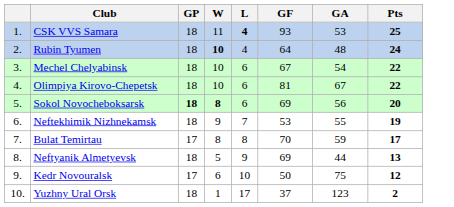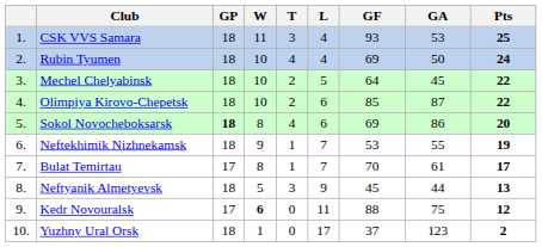+ column: T | 3 | 4 | 2 | 2 | 4 | 1 | 1 | 3 | 0 | 0
CSK VVS Samara | L: bold -> normal
Rubin Tyumen | W: bold -> normal
Rubin Tyumen | GF: 64 -> 69
Rubin Tyumen | GA: 48 -> 50
Mechel Chelyabinsk | L: 6 -> 5
Mechel Chelyabinsk | GF: 67 -> 64
Mechel Chelyabinsk | GA: 54 -> 45
Olimpiya Kirovo-Chepetsk | GF: 81 -> 85
Olimpiya Kirovo-Chepetsk | GA: 67 -> 87
Sokol Novocheboksarsk | W: bold -> normal
Sokol Novocheboksarsk | GA: 56 -> 86
Bulat Temirtau | L: 8 -> 7
Bulat Temirtau | GA: 59 -> 61
Neftyanik Almetyevsk | GF: 69 -> 45
Kedr Novouralsk | W: normal -> bold
Kedr Novouralsk | L: 10 -> 11
Kedr Novouralsk | GF: 50 -> 88
